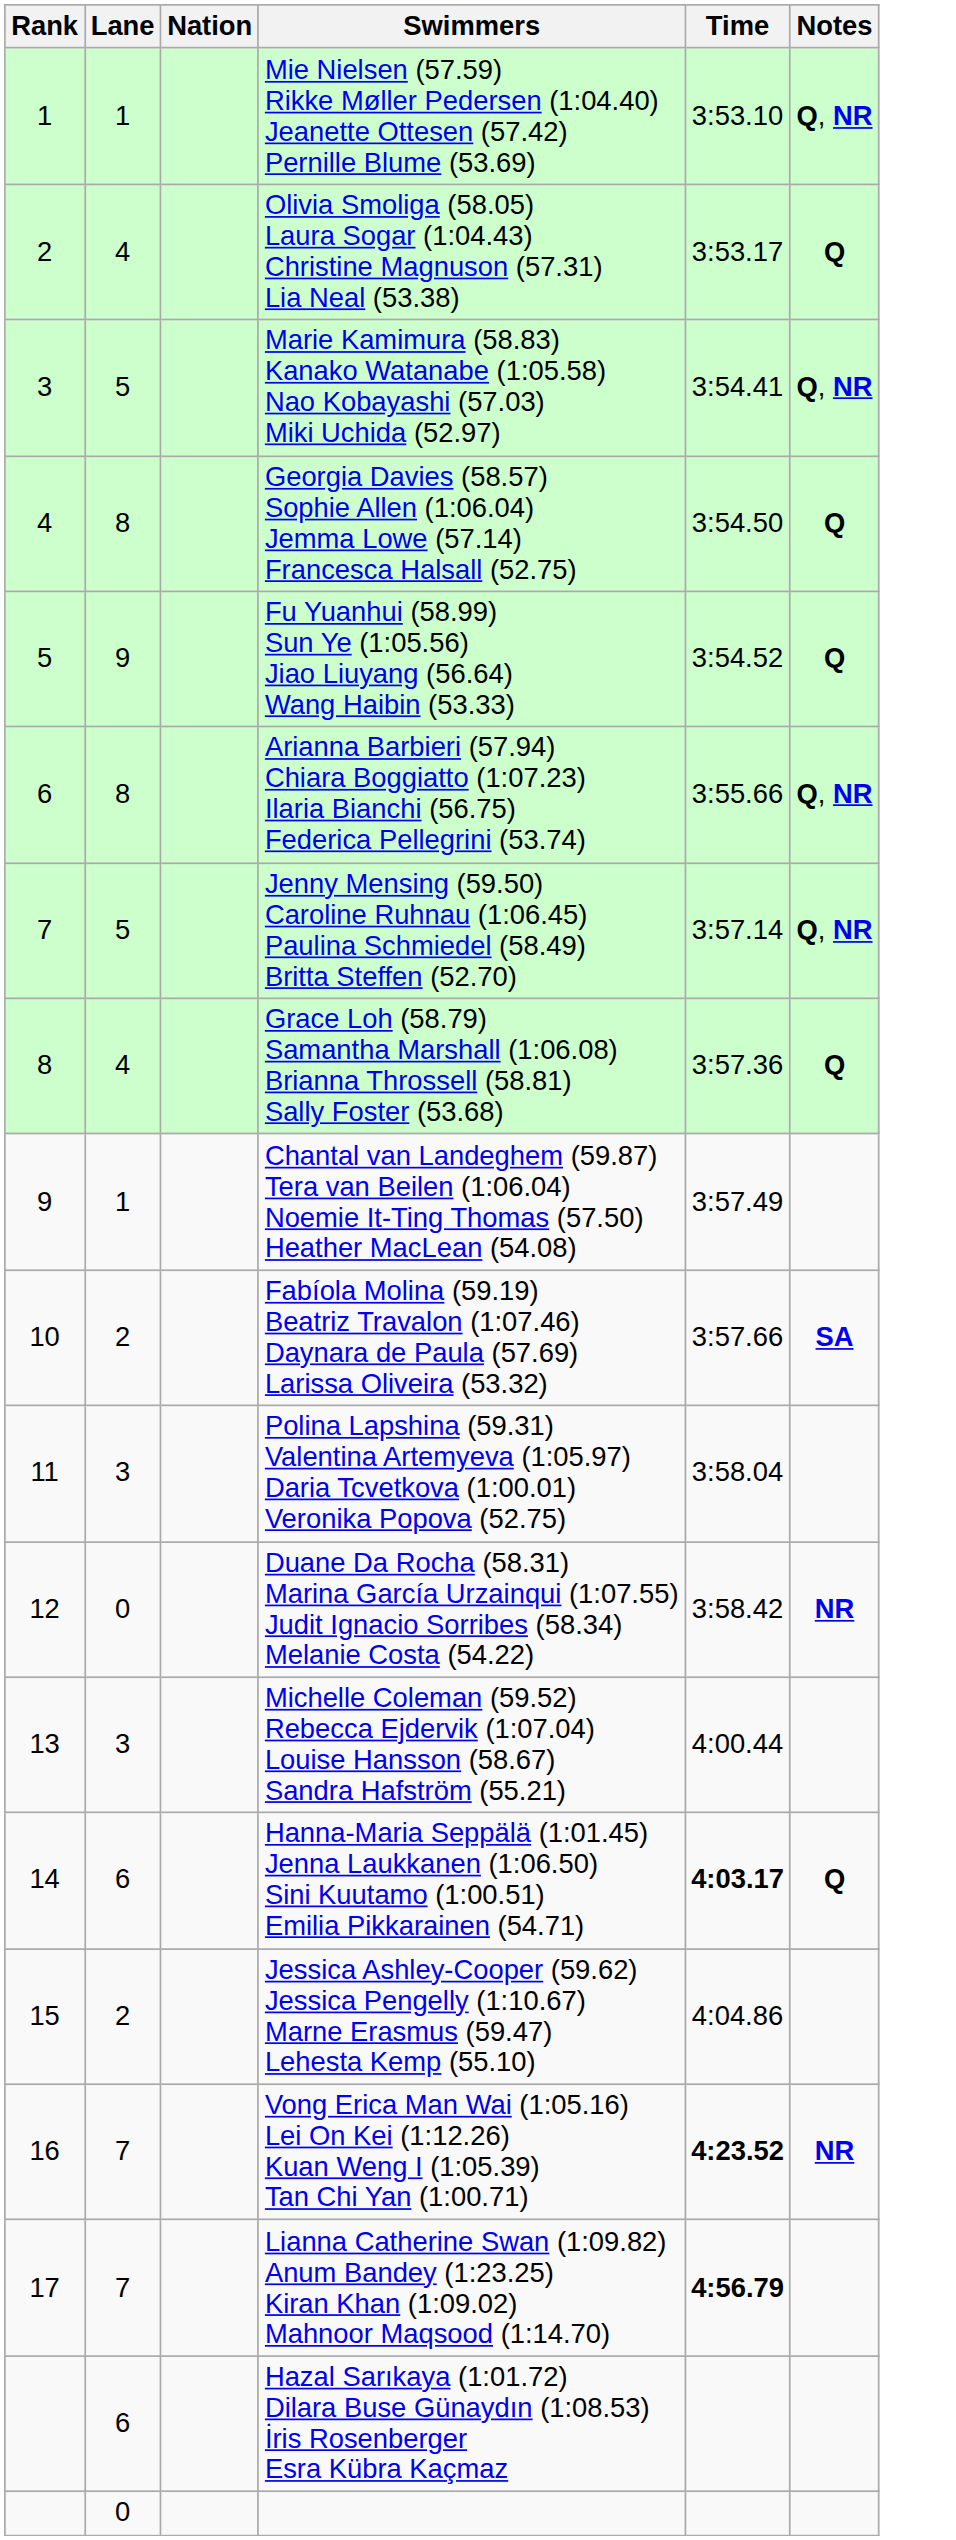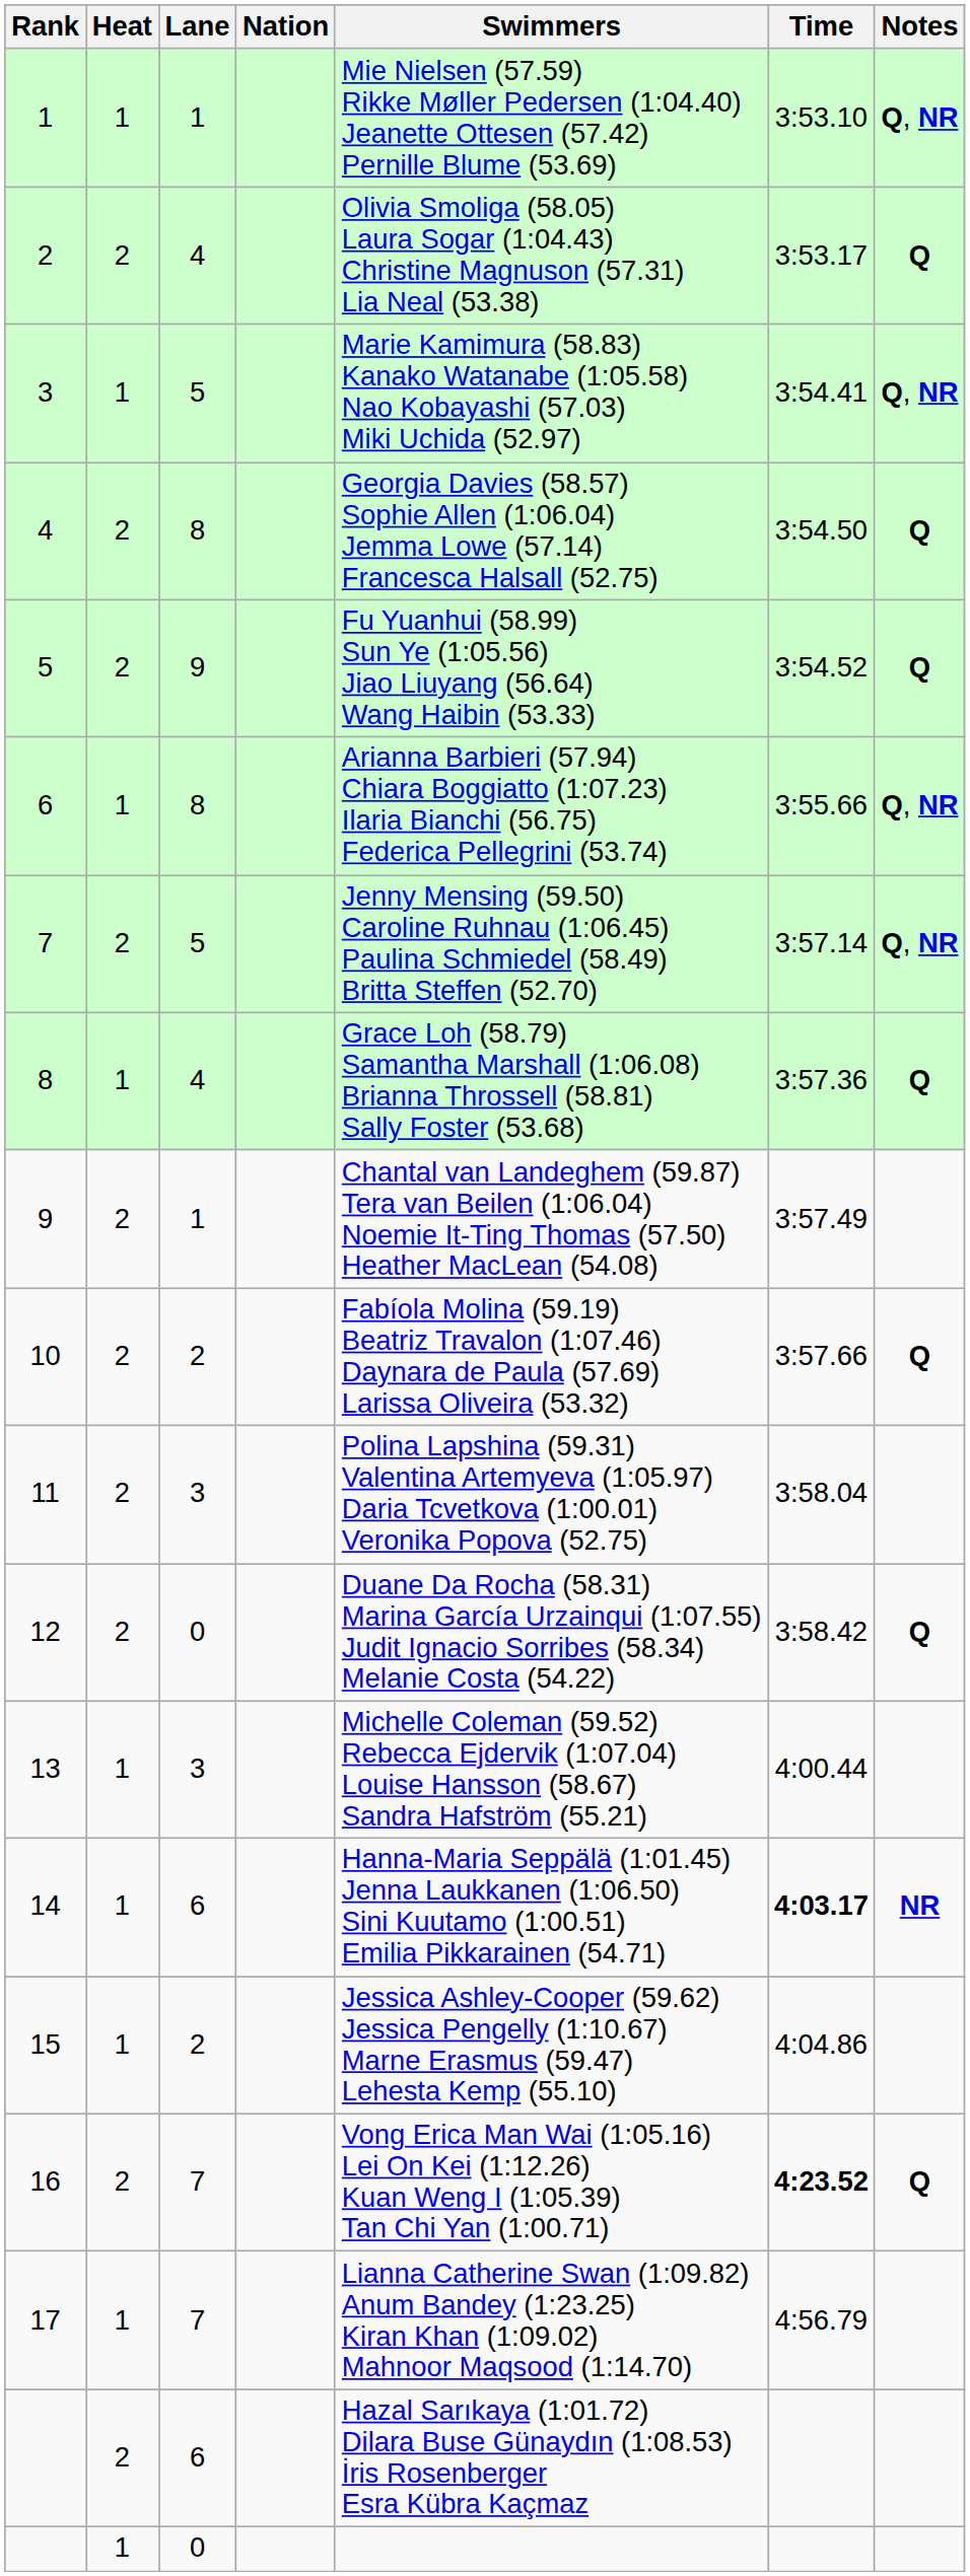+ column: Heat | 1 | 2 | 1 | 2 | 2 | 1 | 2 | 1 | 2 | 2 | 2 | 2 | 1 | 1 | 1 | 2 | 1 | 2 | 1
10 | Notes: SA -> Q
12 | Notes: NR -> Q
14 | Notes: Q -> NR
16 | Notes: NR -> Q
17 | Time: bold -> normal
